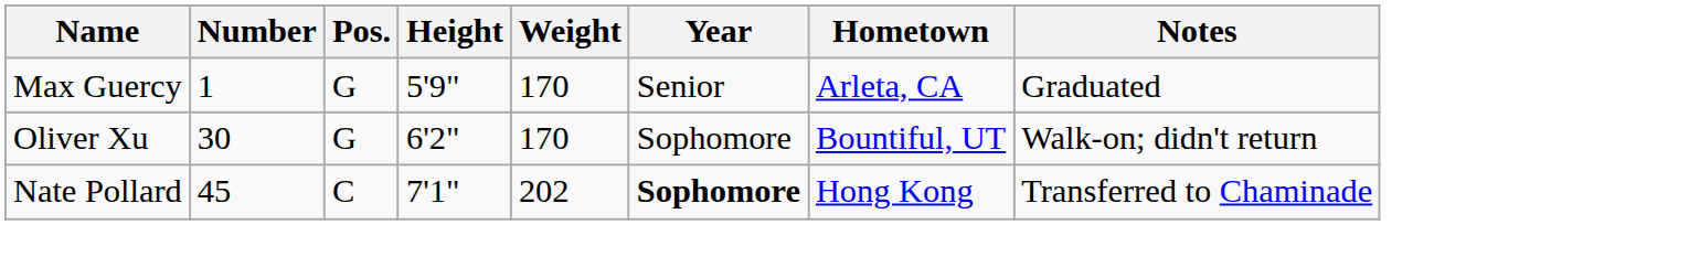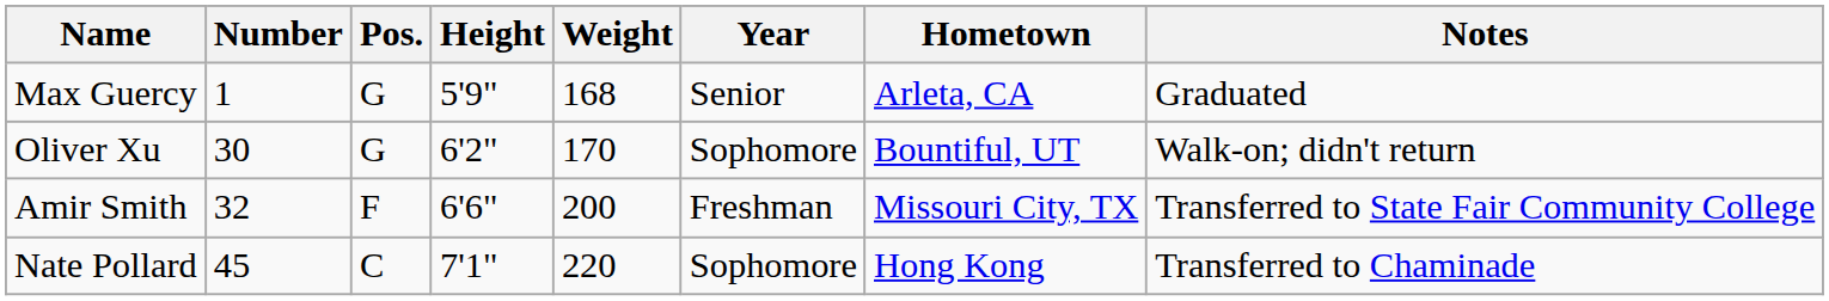Max Guercy | Weight: 170 -> 168
+ row: Amir Smith | 32 | F | 6'6" | 200 | Freshman | Missouri City, TX | Transferred to State Fair Community College
Nate Pollard | Weight: 202 -> 220
Nate Pollard | Year: bold -> normal
